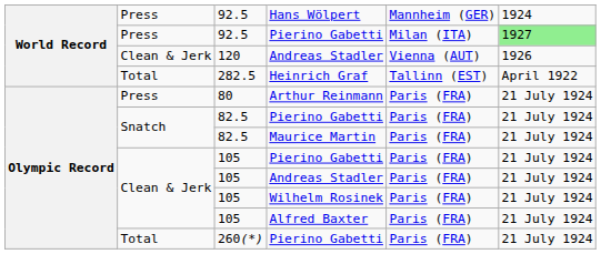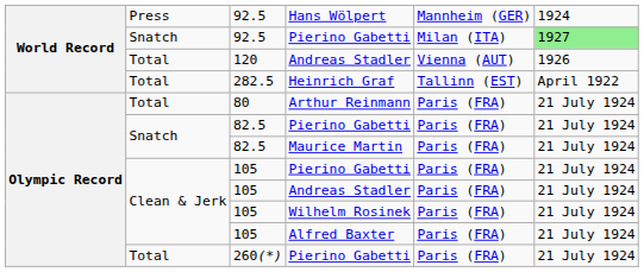92.5 / Pierino Gabetti | column 2: Press -> Snatch
120 | column 2: Clean & Jerk -> Total
80 | column 2: Press -> Total
